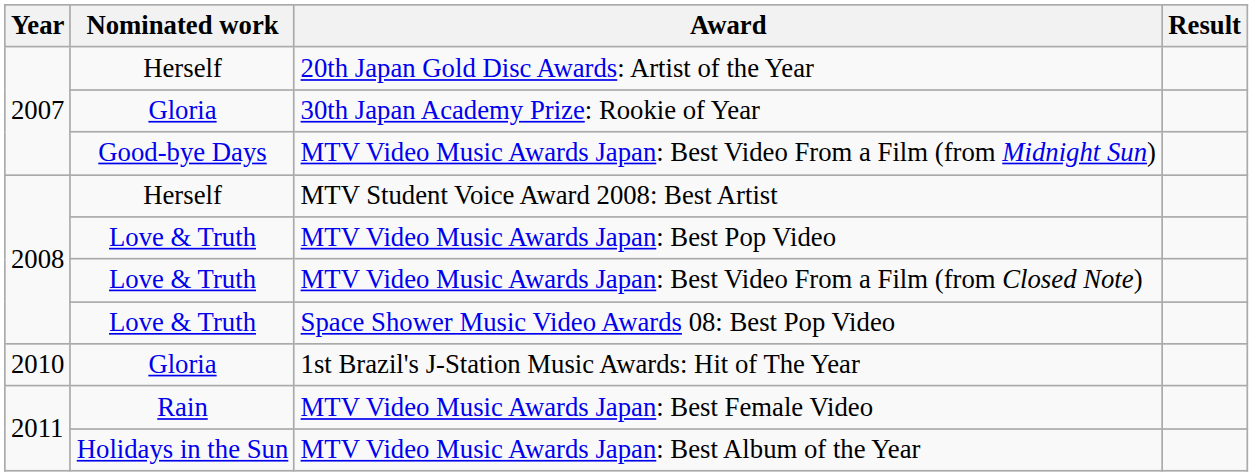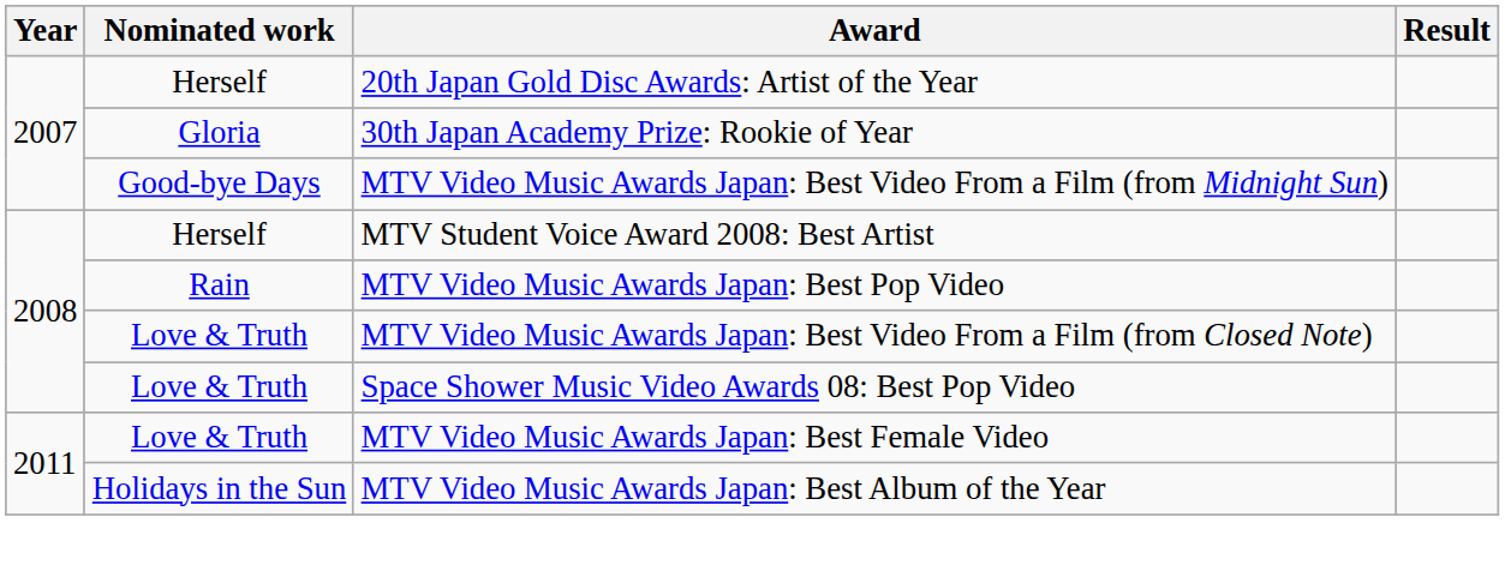MTV Video Music Awards Japan: Best Pop Video | Nominated work: Love & Truth -> Rain
- row: 2010 | Gloria | 1st Brazil's J-Station Music Awards: Hit of The Year
MTV Video Music Awards Japan: Best Female Video | Nominated work: Rain -> Love & Truth
